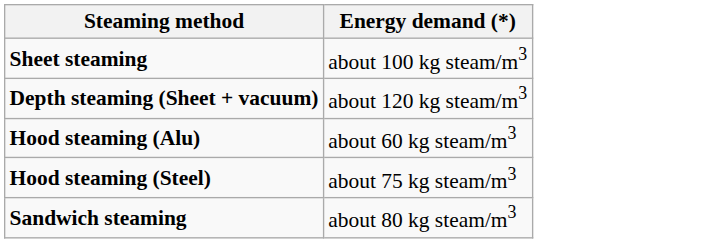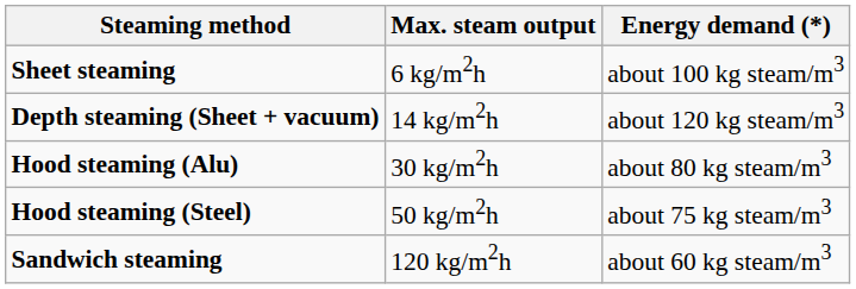+ column: Max. steam output | 6 kg/m2h | 14 kg/m2h | 30 kg/m2h | 50 kg/m2h | 120 kg/m2h
Hood steaming (Alu) | Energy demand (*): about 60 kg steam/m3 -> about 80 kg steam/m3
Sandwich steaming | Energy demand (*): about 80 kg steam/m3 -> about 60 kg steam/m3
